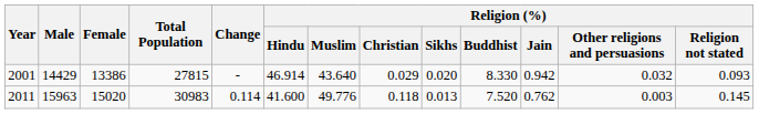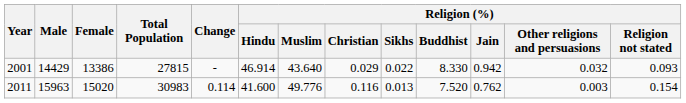2001 | Religion (%) / Sikhs: 0.020 -> 0.022
2011 | Religion (%) / Christian: 0.118 -> 0.116
2011 | Religion (%) / Religion not stated: 0.145 -> 0.154
